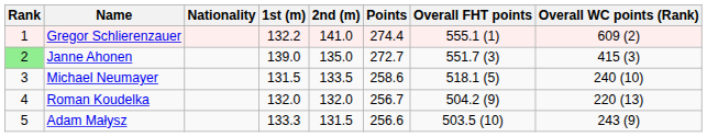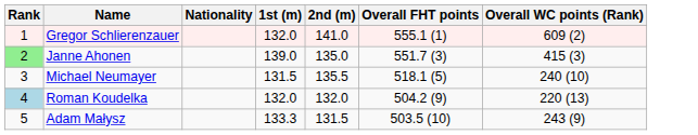- column: Points | 274.4 | 272.7 | 258.6 | 256.7 | 256.6
Gregor Schlierenzauer | 1st (m): 132.2 -> 132.0
Michael Neumayer | 2nd (m): 133.5 -> 135.5
Roman Koudelka | Rank: no background -> lightblue background
